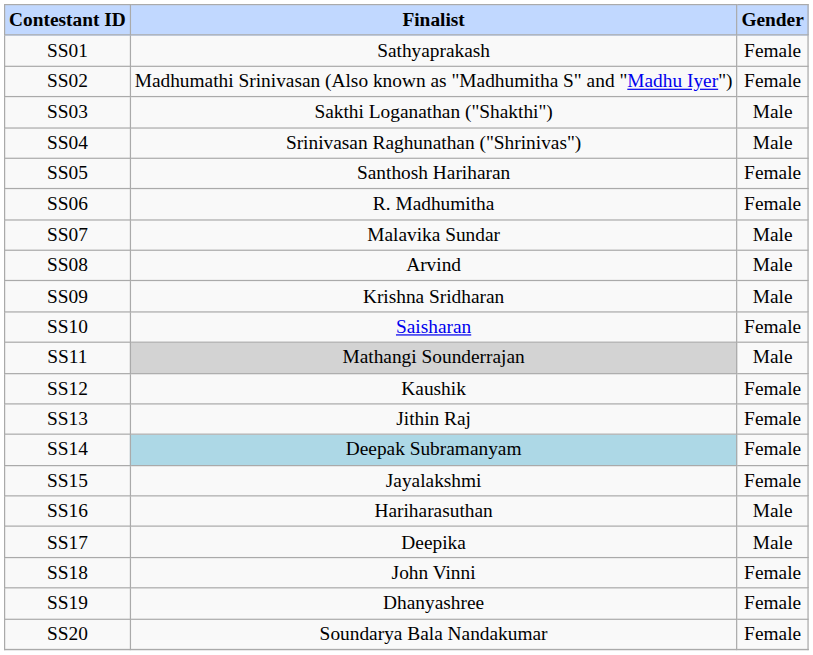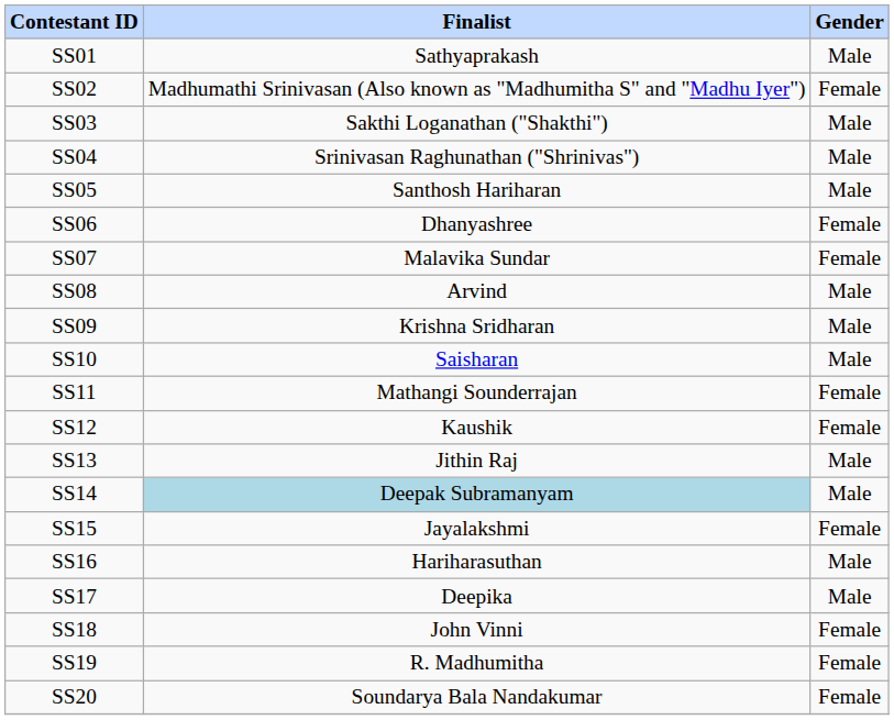SS01 | Gender: Female -> Male
SS05 | Gender: Female -> Male
SS06 | Finalist: R. Madhumitha -> Dhanyashree
SS07 | Gender: Male -> Female
SS10 | Gender: Female -> Male
SS11 | Finalist: lightgrey background -> no background
SS11 | Gender: Male -> Female
SS13 | Gender: Female -> Male
SS14 | Gender: Female -> Male
SS19 | Finalist: Dhanyashree -> R. Madhumitha
